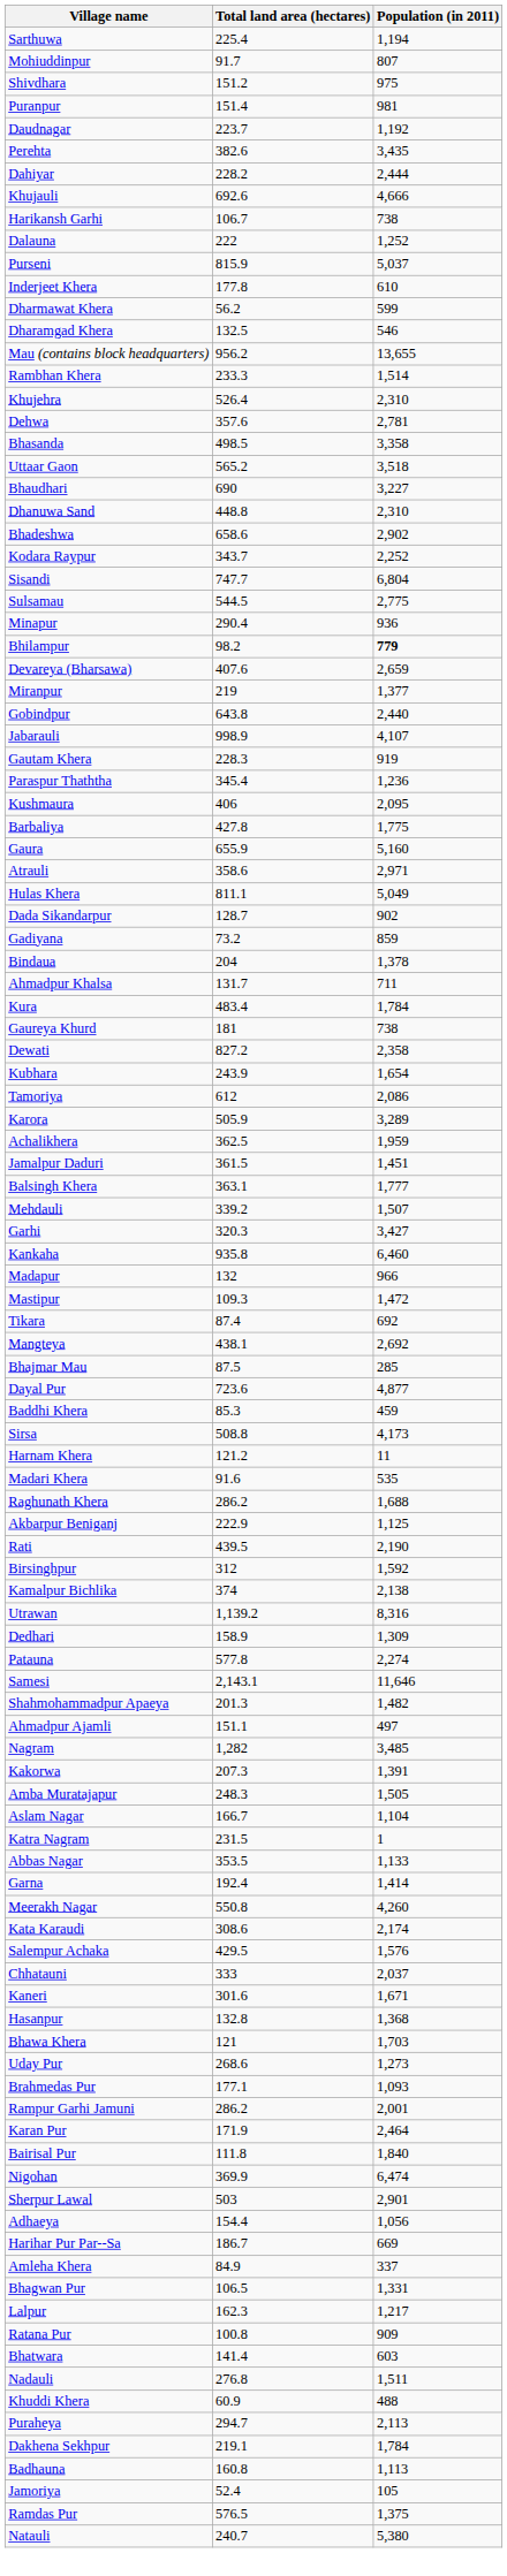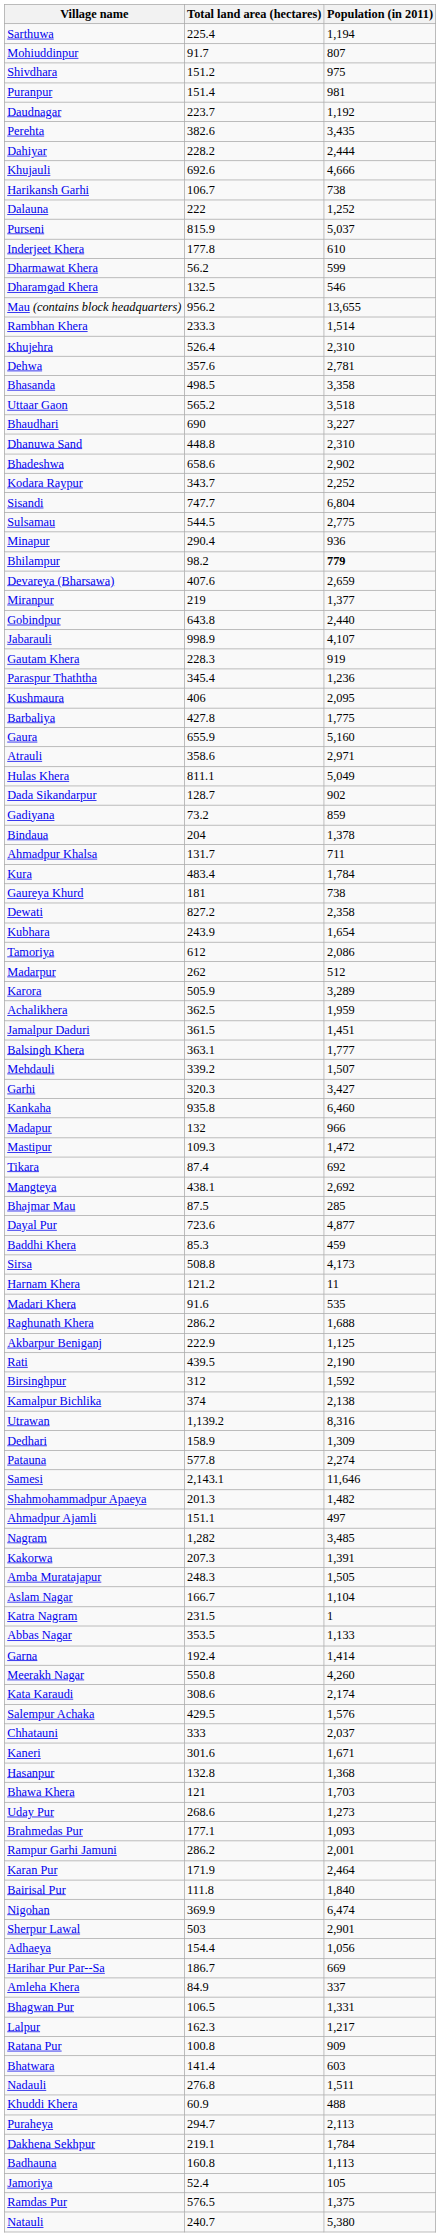+ row: Madarpur | 262 | 512
